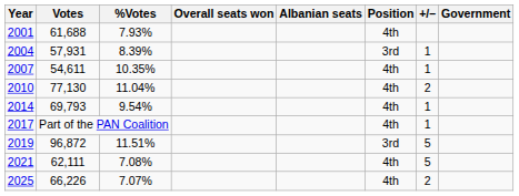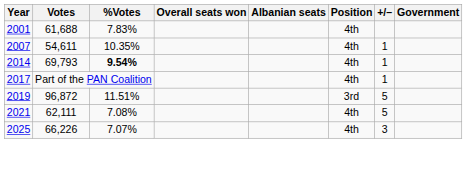2001 | %Votes: 7.93% -> 7.83%
- row: 2004 | 57,931 | 8.39% | 3rd | 1
- row: 2010 | 77,130 | 11.04% | 4th | 2
2014 | %Votes: normal -> bold
2025 | +/–: 2 -> 3
